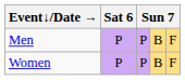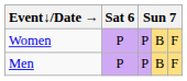rows swapped: Men <-> Women
